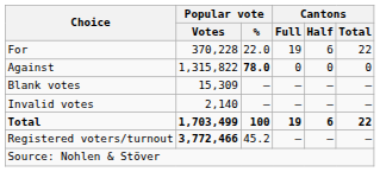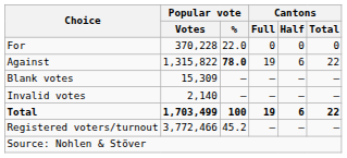For | Cantons / Full: 19 -> 0
For | Cantons / Half: 6 -> 0
For | Cantons / Total: 22 -> 0
Against | Cantons / Full: 0 -> 19
Against | Cantons / Half: 0 -> 6
Against | Cantons / Total: 0 -> 22
Registered voters/turnout | Popular vote / Votes: bold -> normal
